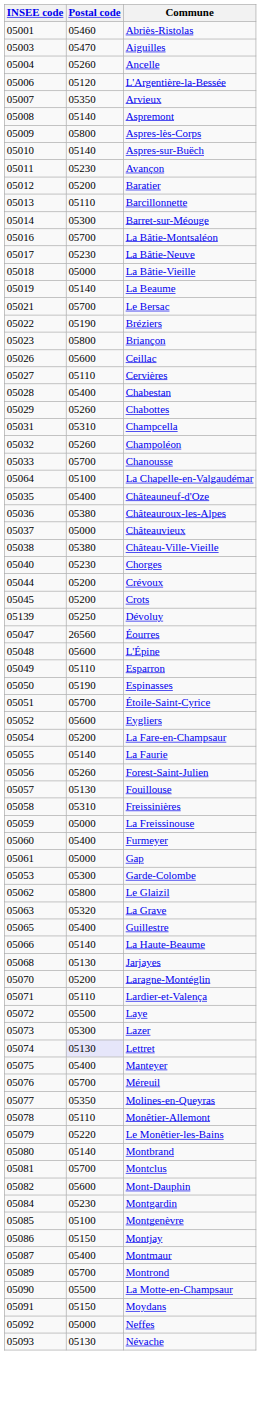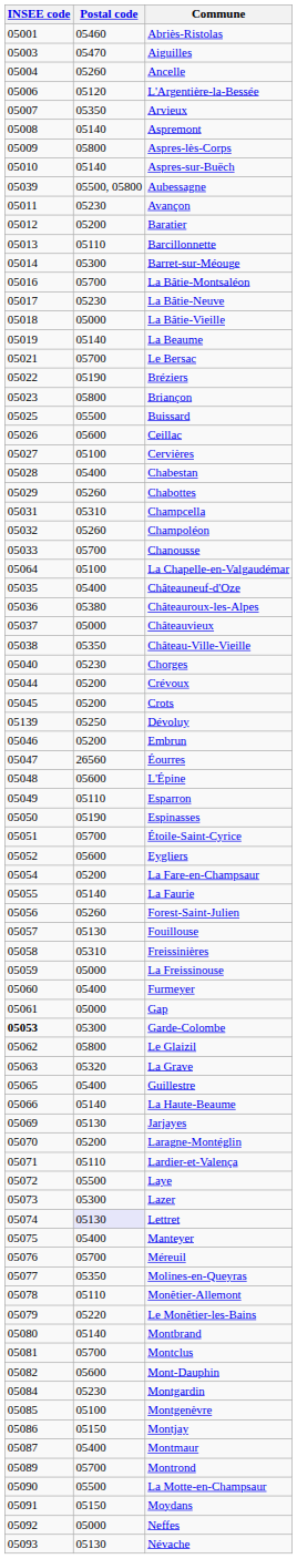+ row: 05039 | 05500, 05800 | Aubessagne
+ row: 05025 | 05500 | Buissard
Cervières | Postal code: 05110 -> 05100
Château-Ville-Vieille | Postal code: 05380 -> 05350
+ row: 05046 | 05200 | Embrun
Garde-Colombe | INSEE code: normal -> bold
Jarjayes | INSEE code: 05068 -> 05069
